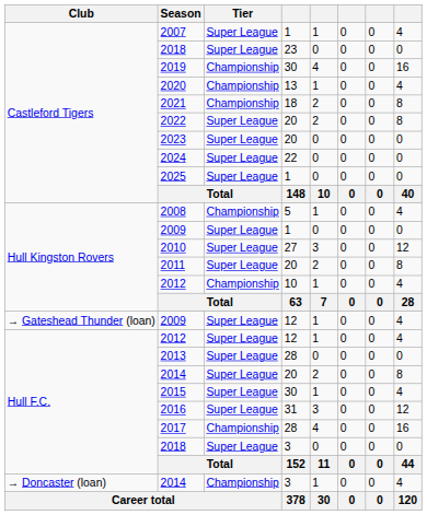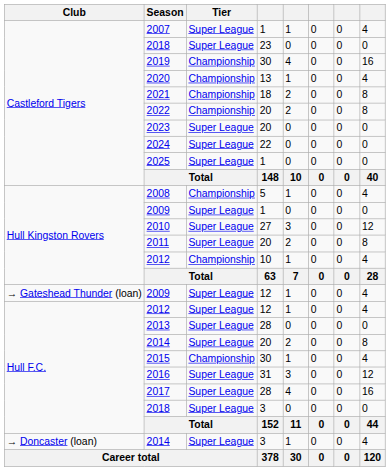2022 | Tier: Super League -> Championship
2015 | Tier: Super League -> Championship
2017 | Tier: Championship -> Super League
2014 / 3 | Tier: Championship -> Super League
